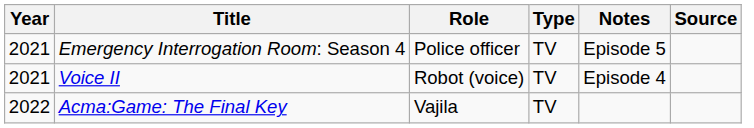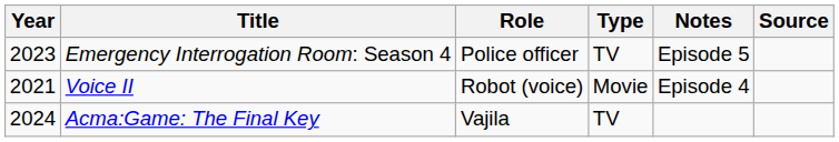Emergency Interrogation Room: Season 4 | Year: 2021 -> 2023
Voice II | Type: TV -> Movie
Acma:Game: The Final Key | Year: 2022 -> 2024
